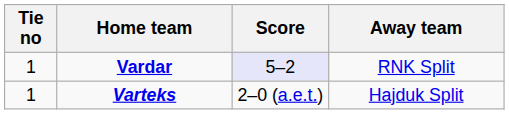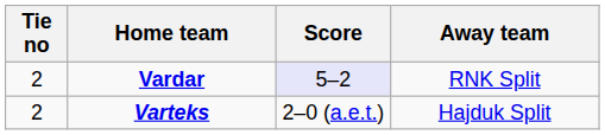Vardar | Tie no: 1 -> 2
Varteks | Tie no: 1 -> 2
